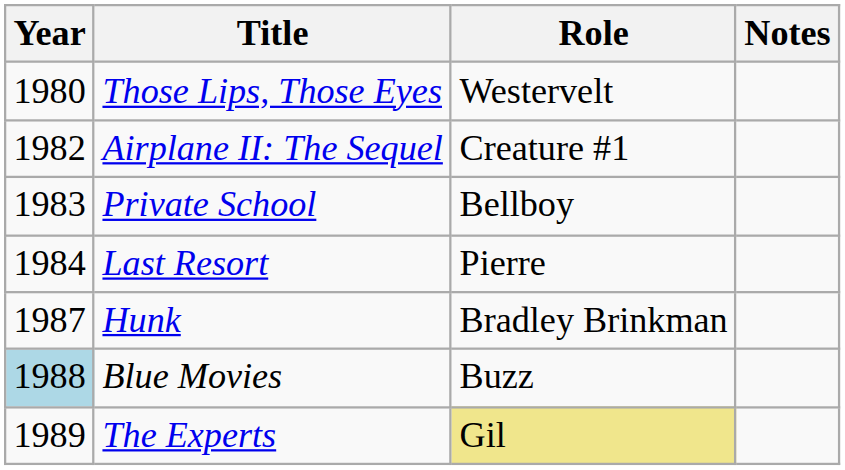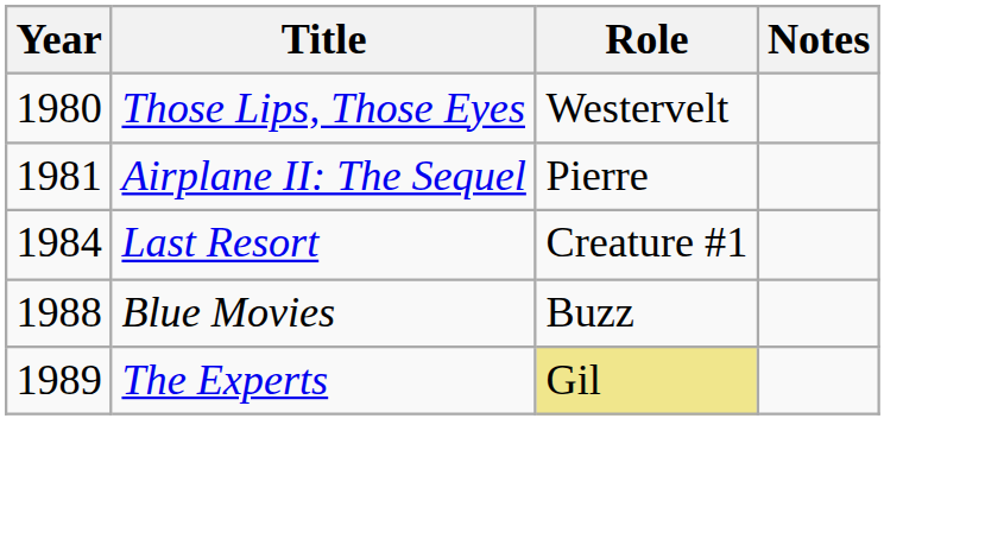Airplane II: The Sequel | Year: 1982 -> 1981
Airplane II: The Sequel | Role: Creature #1 -> Pierre
- row: 1983 | Private School | Bellboy
Last Resort | Role: Pierre -> Creature #1
- row: 1987 | Hunk | Bradley Brinkman
Blue Movies | Year: lightblue background -> no background
